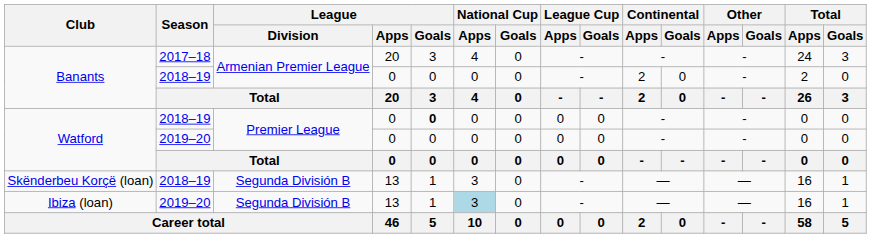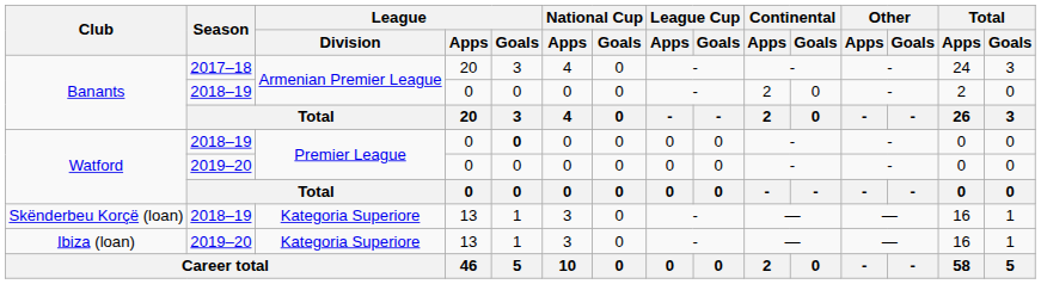Skënderbeu Korçë (loan) | League / Division: Segunda División B -> Kategoria Superiore
Ibiza (loan) | League / Division: Segunda División B -> Kategoria Superiore
Ibiza (loan) | National Cup / Apps: lightblue background -> no background
